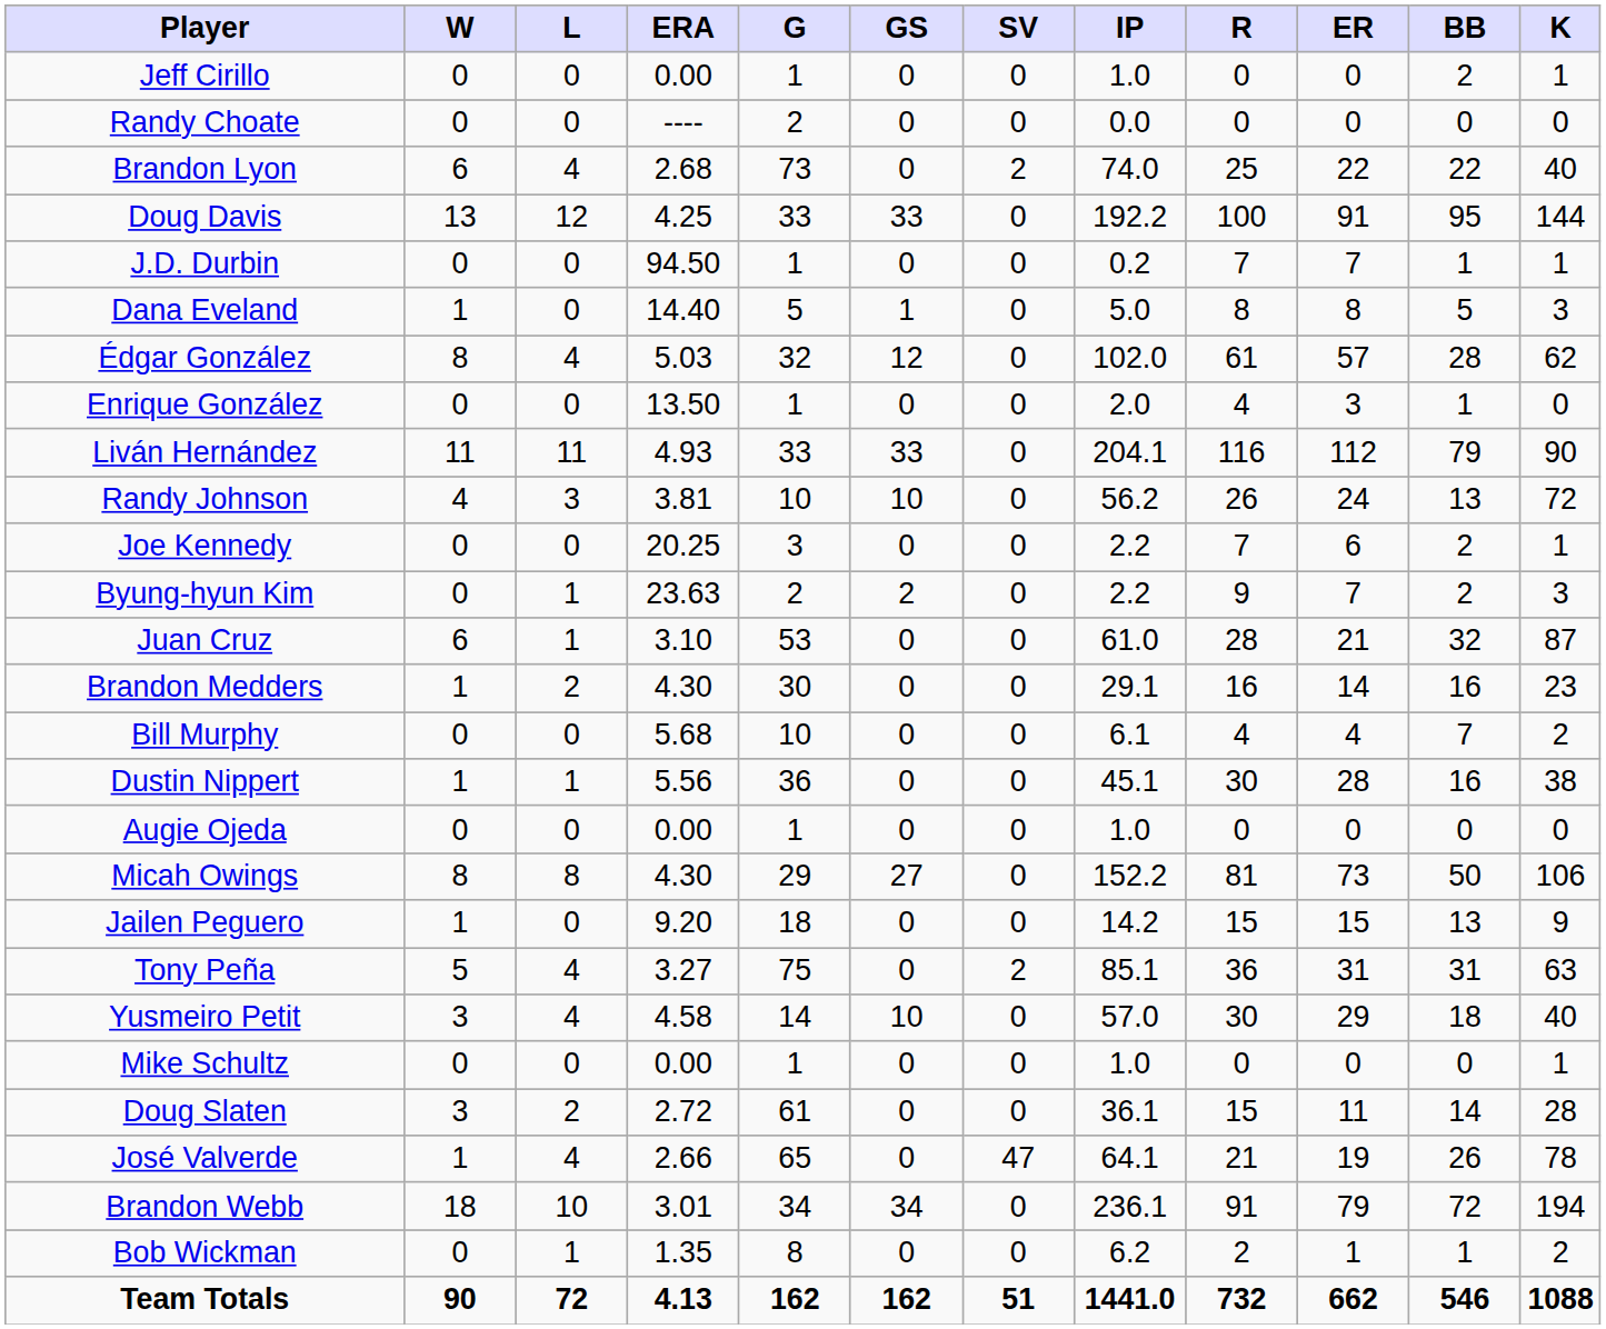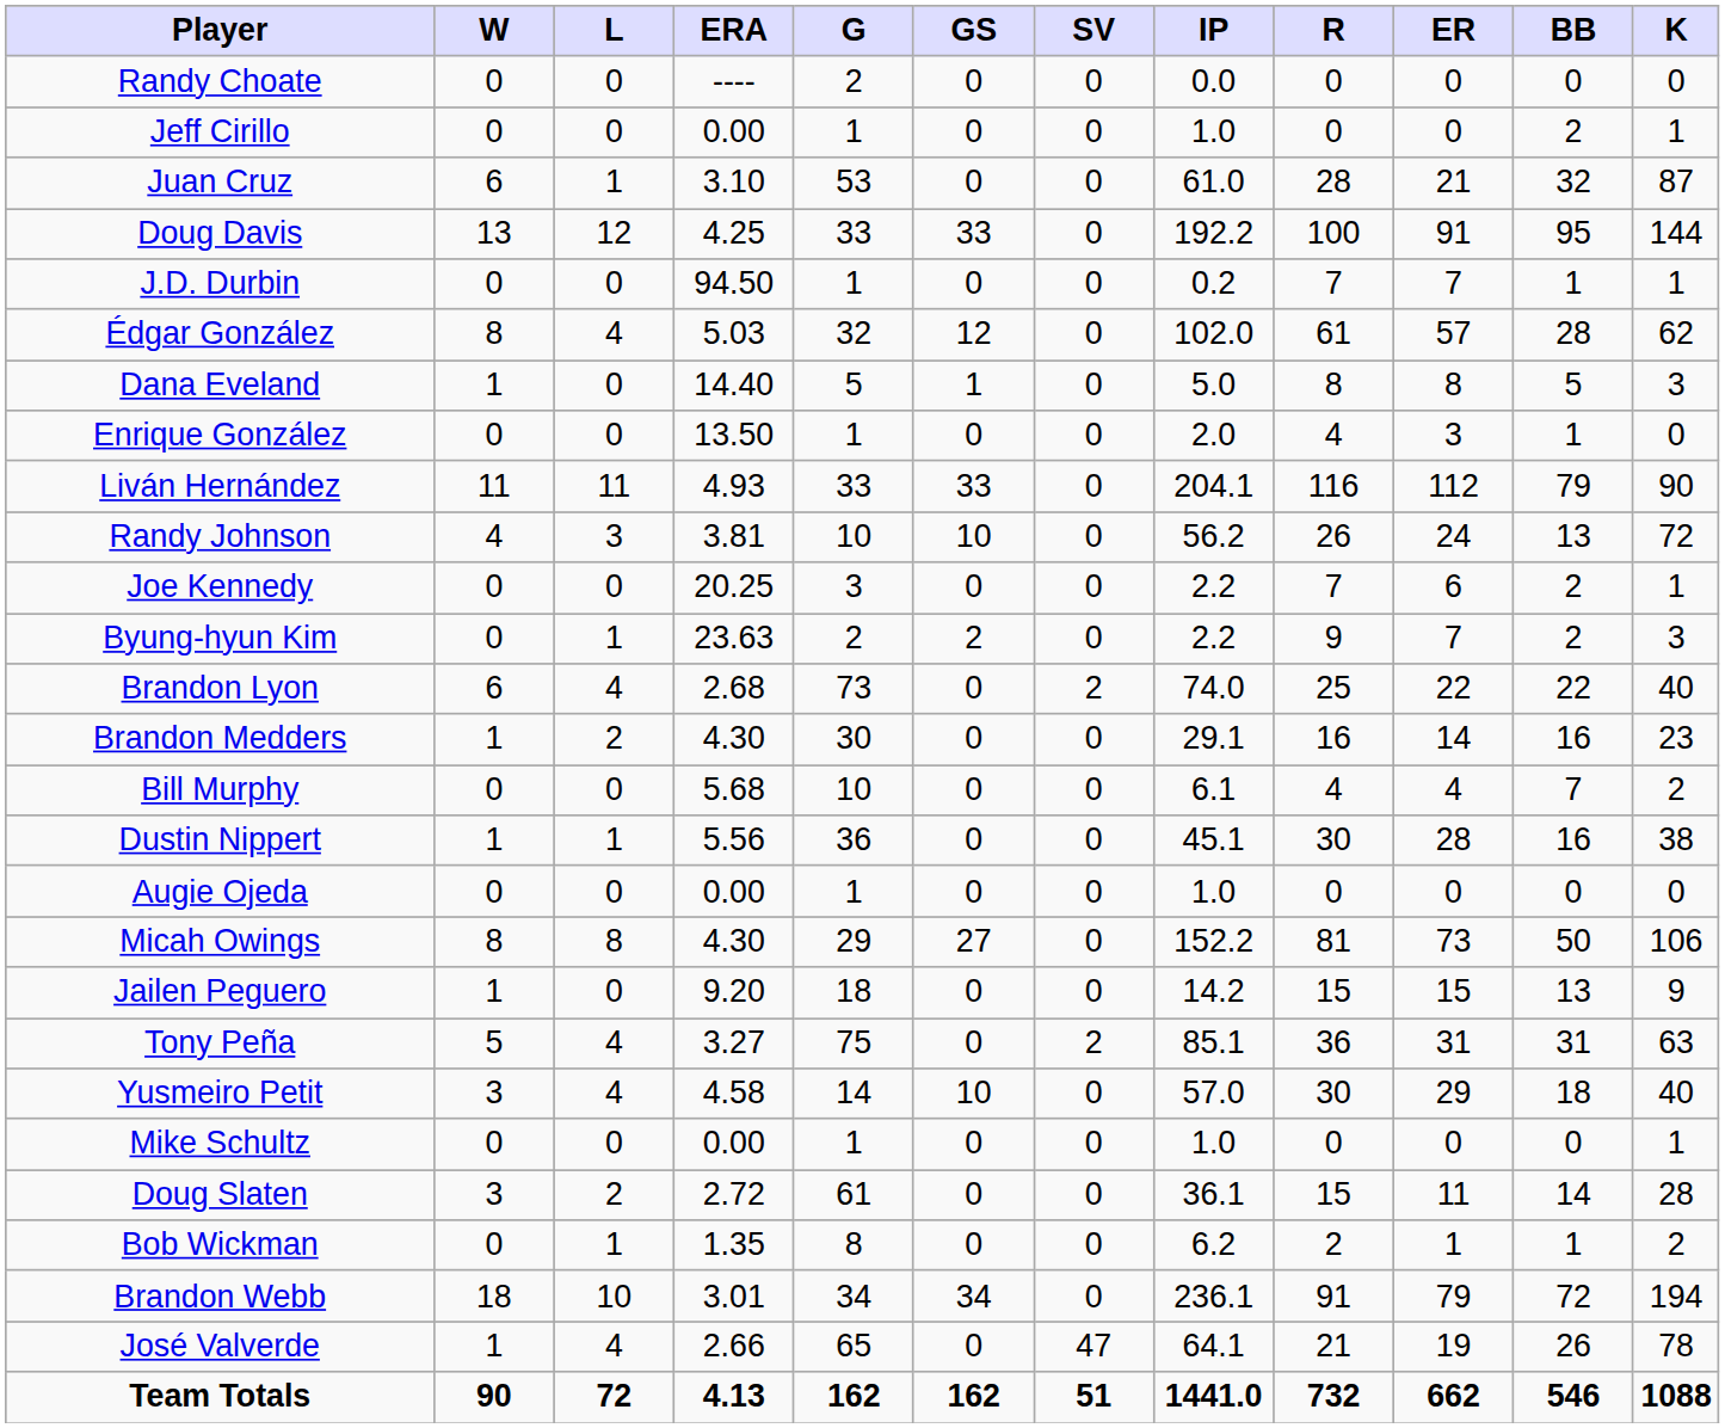rows swapped: Randy Choate <-> Jeff Cirillo
rows swapped: Juan Cruz <-> Brandon Lyon
rows swapped: Dana Eveland <-> Édgar González
rows swapped: José Valverde <-> Bob Wickman
